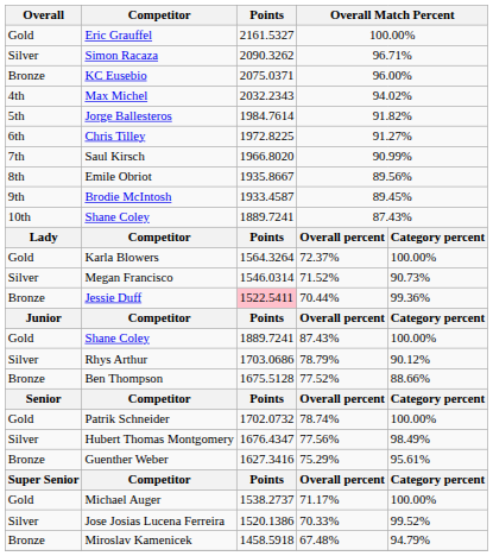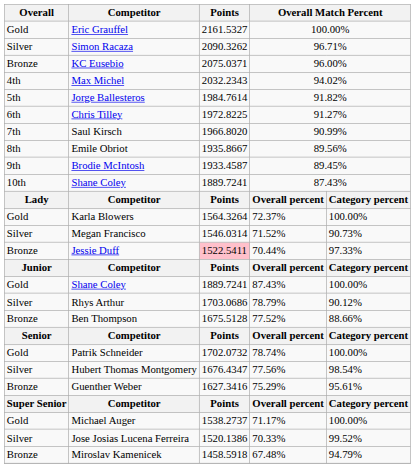Jessie Duff | column 5: 99.36% -> 97.33%
Hubert Thomas Montgomery | column 5: 98.49% -> 98.54%
